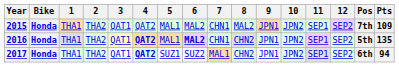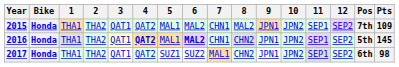2016 | Pts: 135 -> 145
2017 | 4: bold -> normal
2017 | Pts: 94 -> 98
